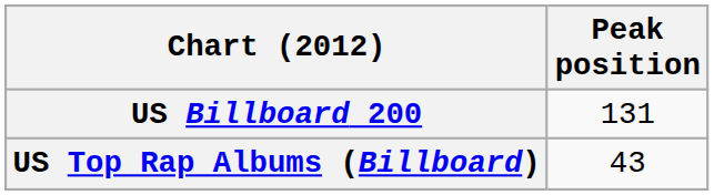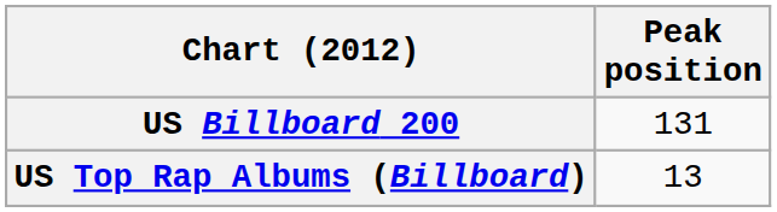US Top Rap Albums (Billboard) | Peak position: 43 -> 13
